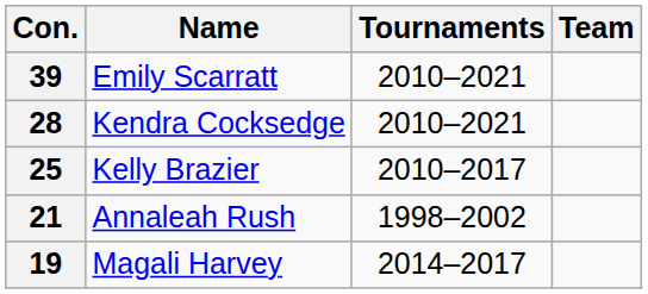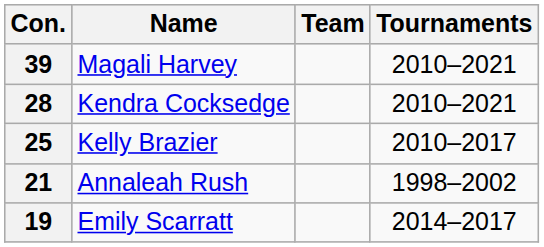columns swapped: Team <-> Tournaments
39 | Name: Emily Scarratt -> Magali Harvey
19 | Name: Magali Harvey -> Emily Scarratt
